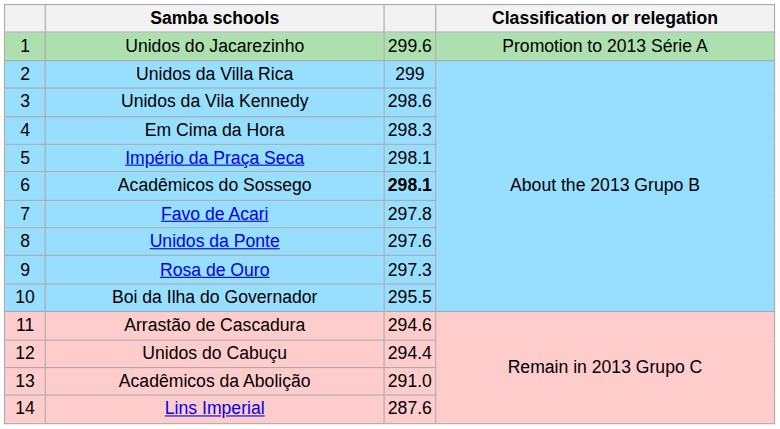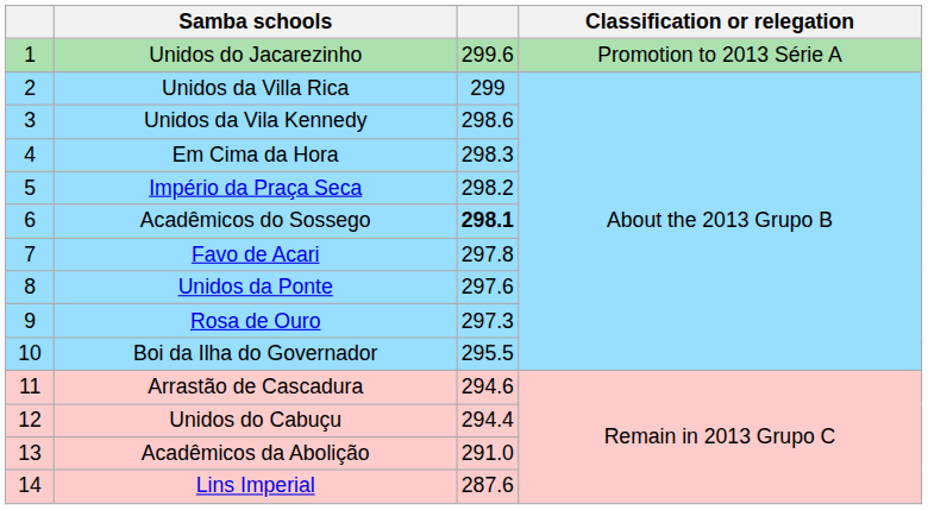Império da Praça Seca | column 3: 298.1 -> 298.2
